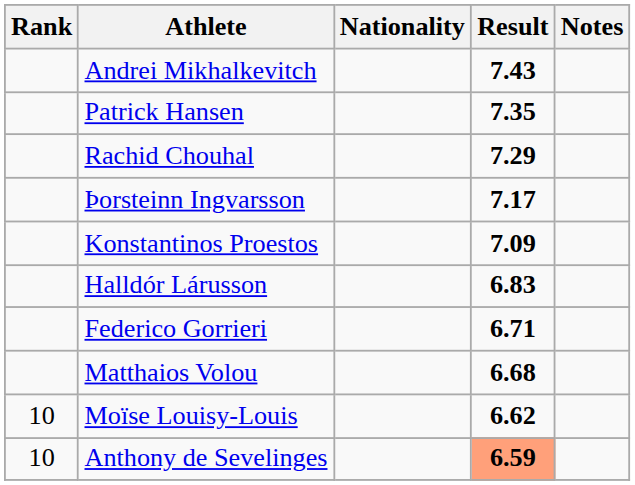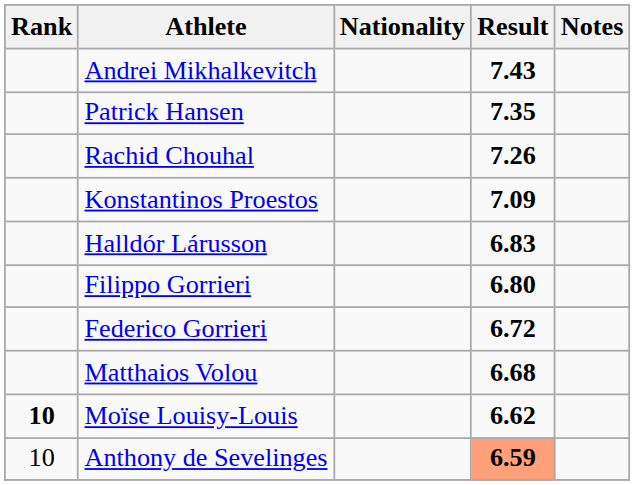Rachid Chouhal | Result: 7.29 -> 7.26
- row: Þorsteinn Ingvarsson | 7.17
+ row: Filippo Gorrieri | 6.80
Federico Gorrieri | Result: 6.71 -> 6.72
Moïse Louisy-Louis | Rank: normal -> bold
